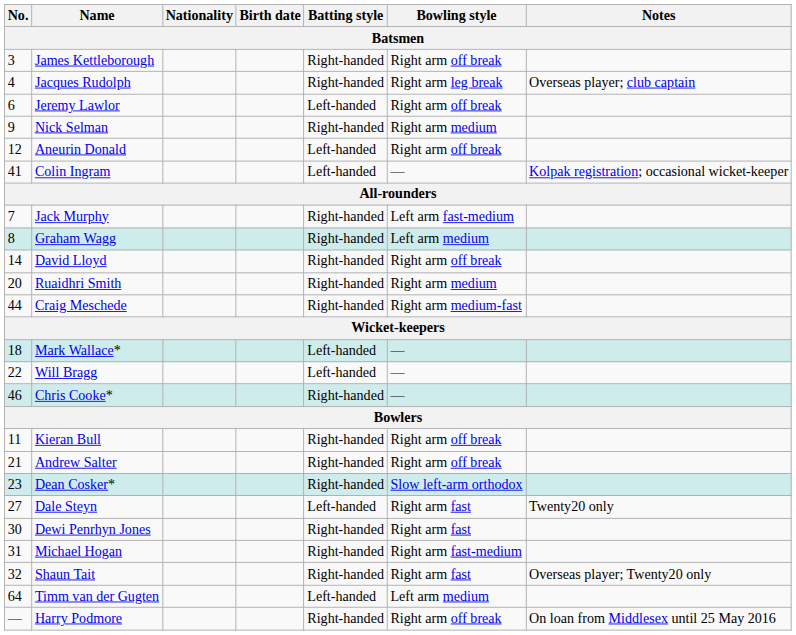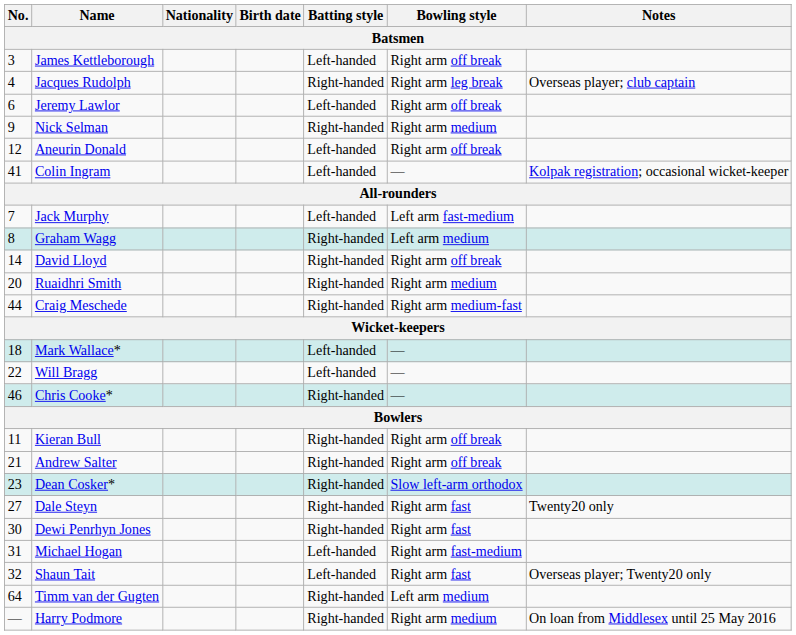James Kettleborough | Batting style: Right-handed -> Left-handed
Jack Murphy | Batting style: Right-handed -> Left-handed
Dale Steyn | Batting style: Left-handed -> Right-handed
Michael Hogan | Batting style: Right-handed -> Left-handed
Shaun Tait | Batting style: Right-handed -> Left-handed
Timm van der Gugten | Batting style: Left-handed -> Right-handed
Harry Podmore | Bowling style: Right arm off break -> Right arm medium
